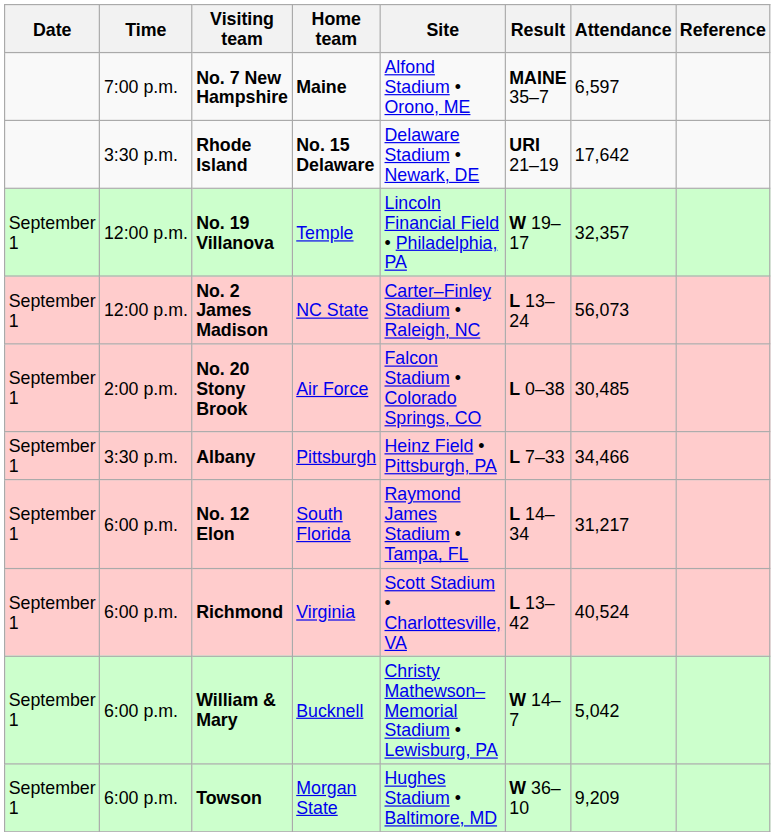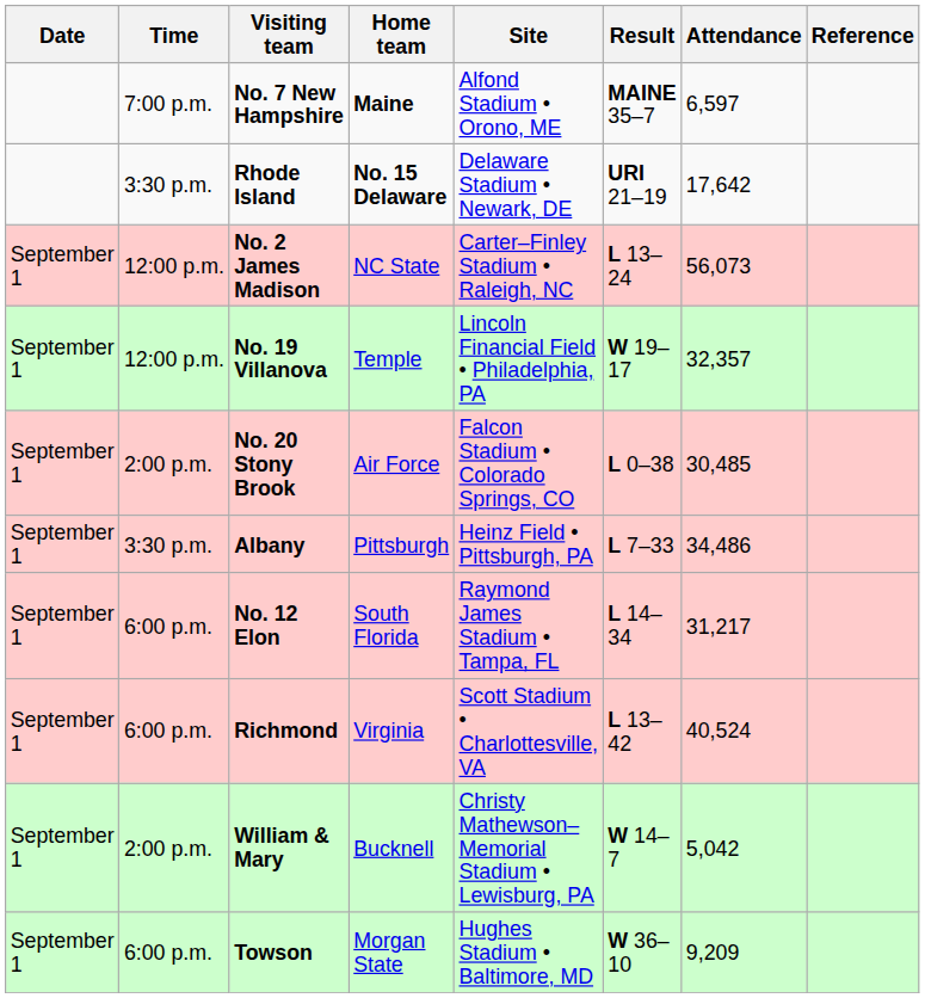rows swapped: No. 2 James Madison <-> No. 19 Villanova
Albany | Attendance: 34,466 -> 34,486
William & Mary | Time: 6:00 p.m. -> 2:00 p.m.
